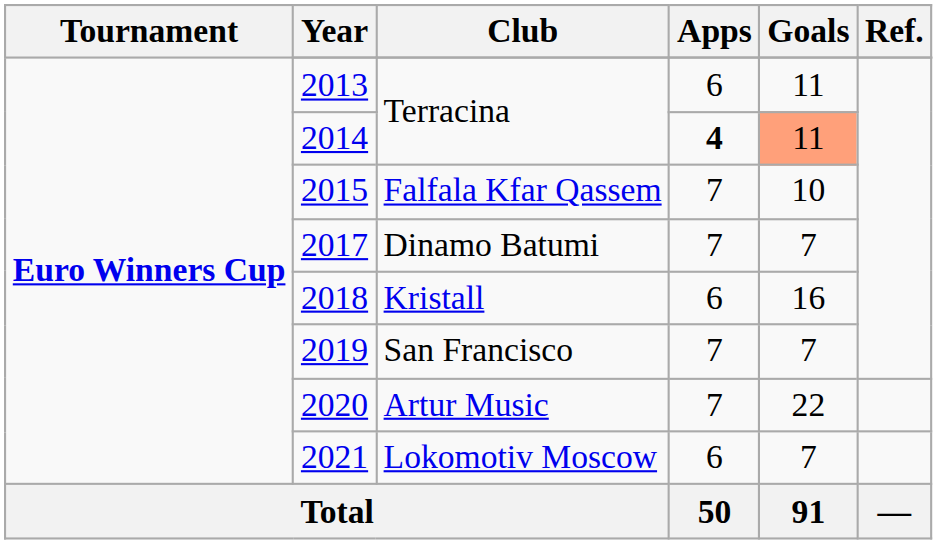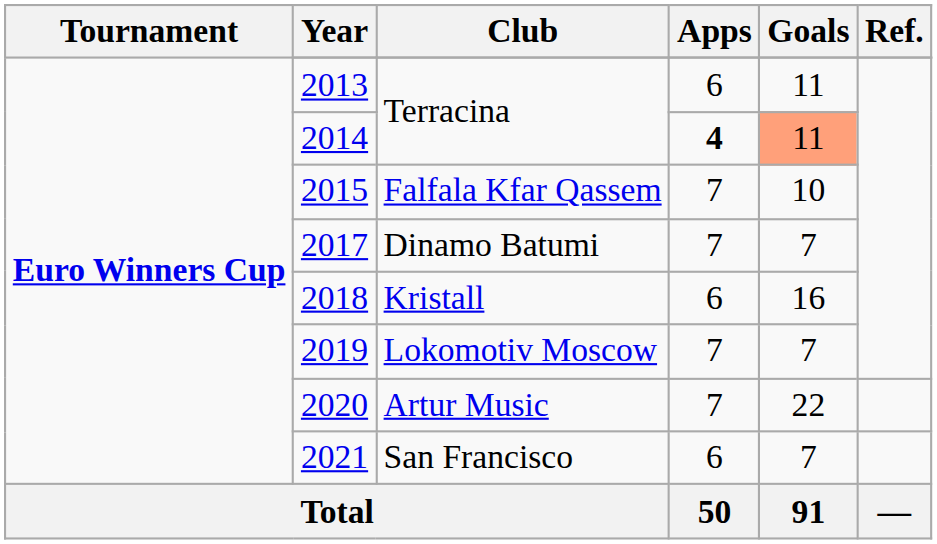2019 | Club: San Francisco -> Lokomotiv Moscow
2021 | Club: Lokomotiv Moscow -> San Francisco
